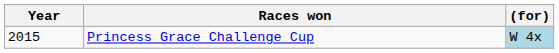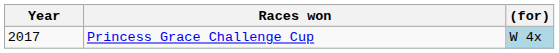Princess Grace Challenge Cup | Year: 2015 -> 2017
